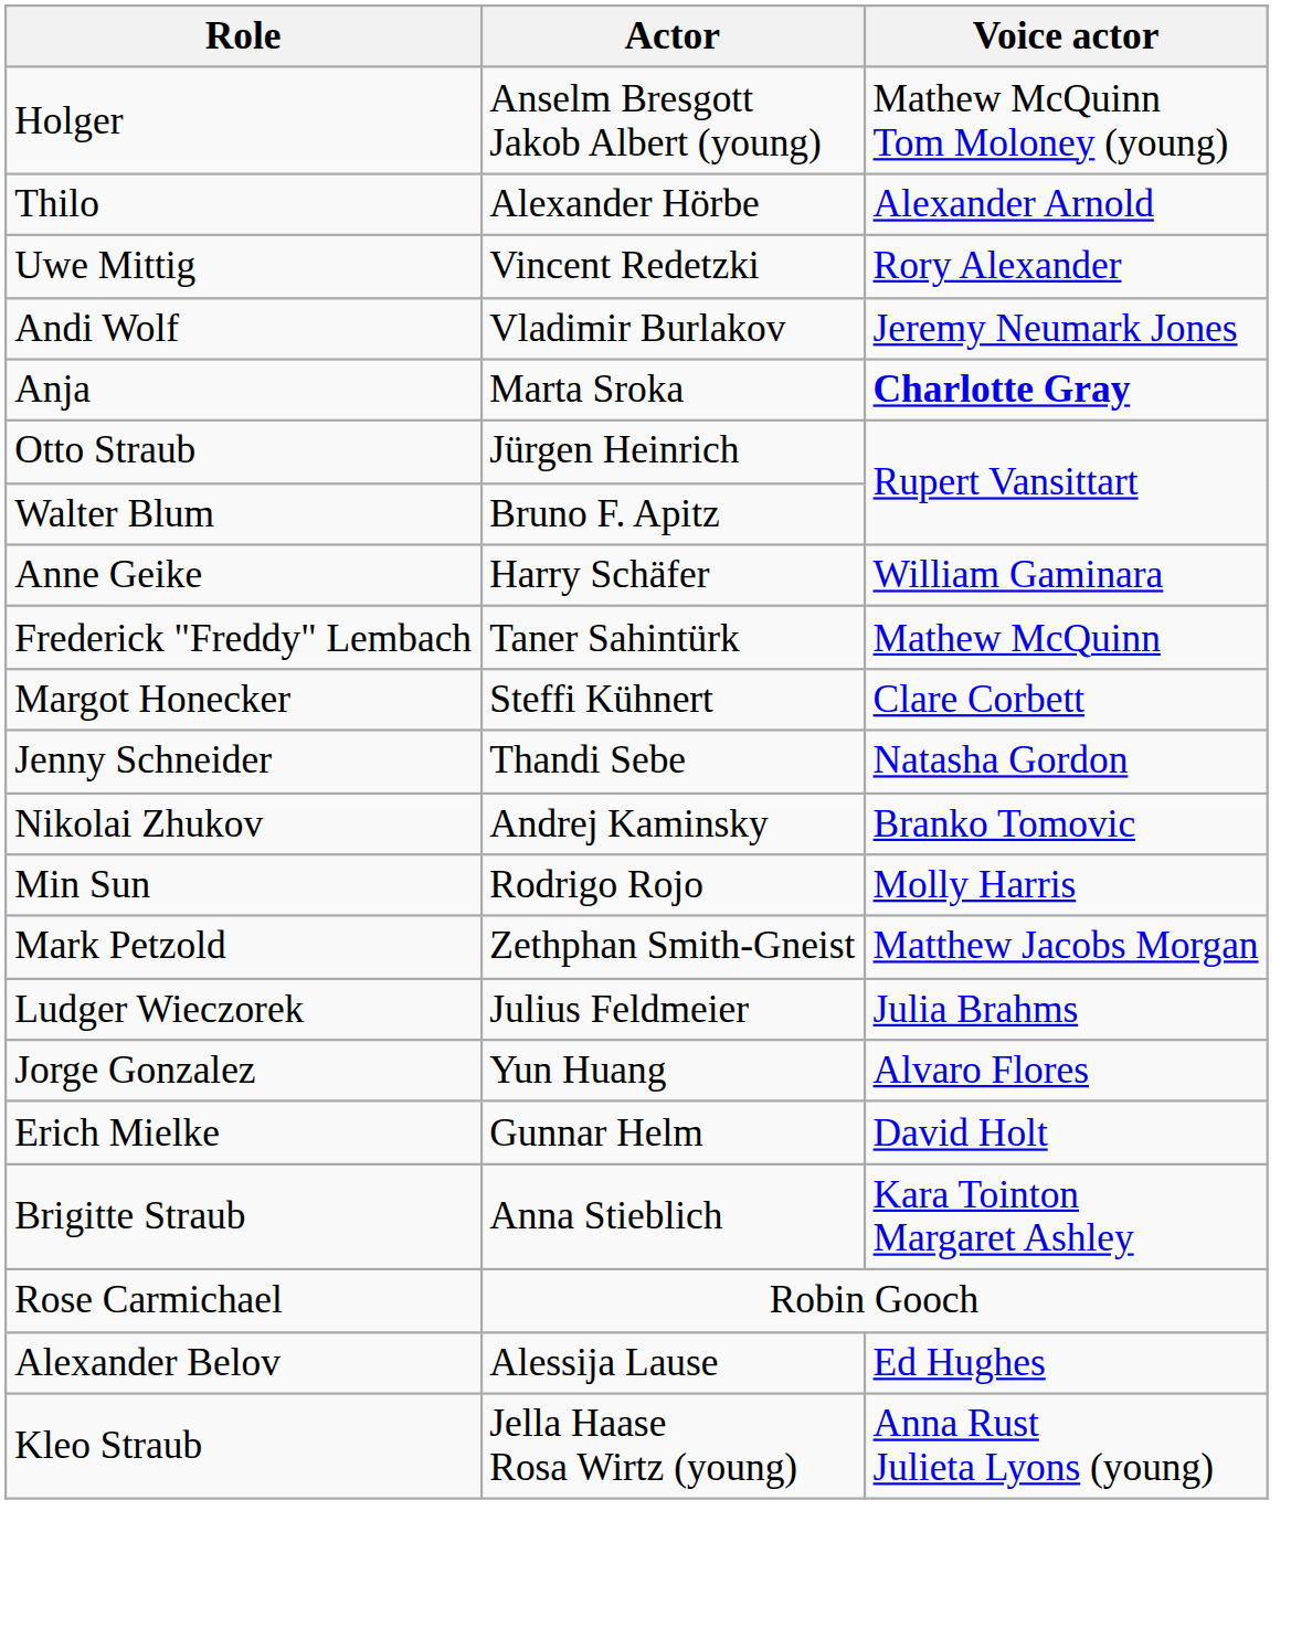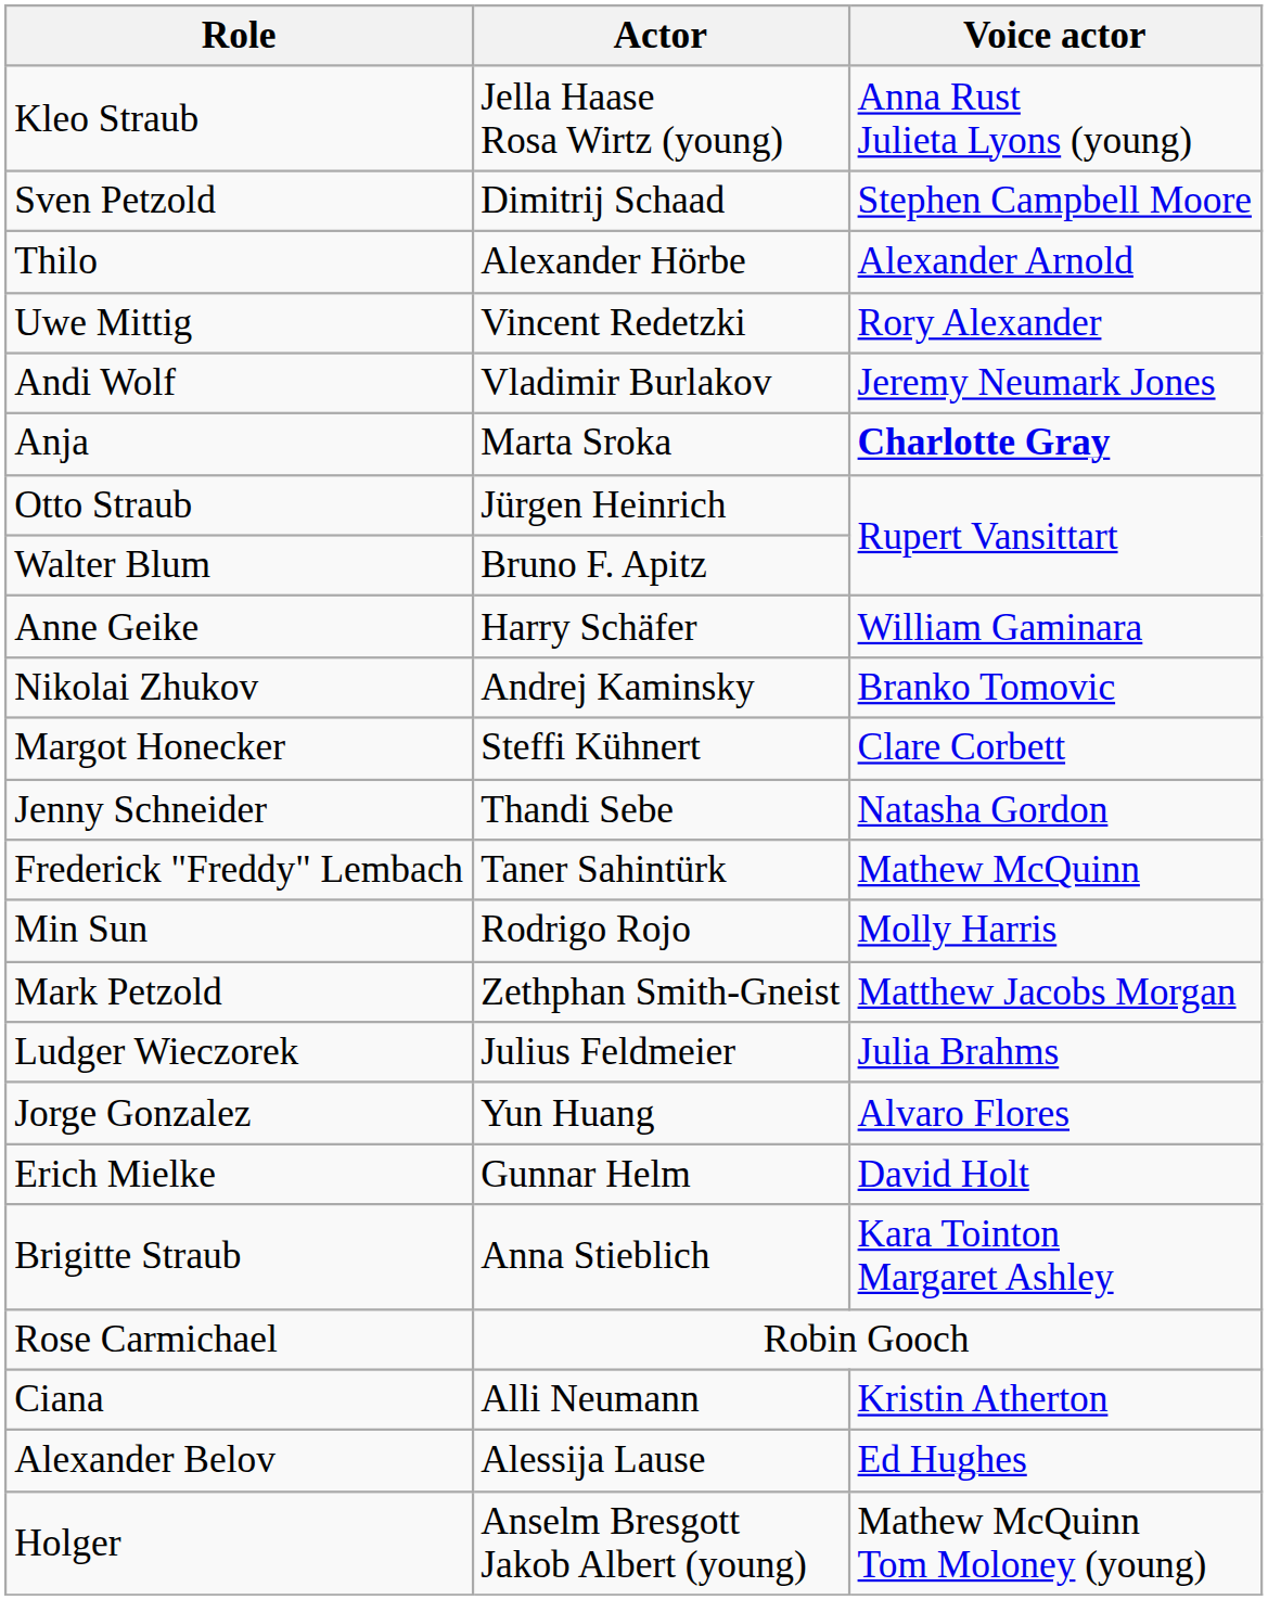rows swapped: Kleo Straub <-> Holger
+ row: Sven Petzold | Dimitrij Schaad | Stephen Campbell Moore
rows swapped: Nikolai Zhukov <-> Frederick "Freddy" Lembach
+ row: Ciana | Alli Neumann | Kristin Atherton
